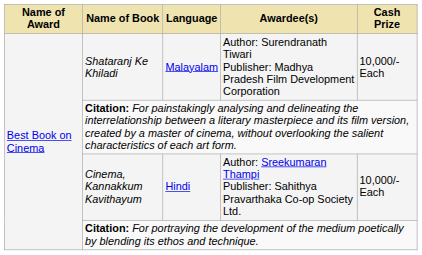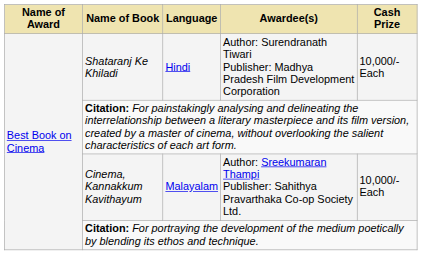Shataranj Ke Khiladi | Language: Malayalam -> Hindi
Cinema, Kannakkum Kavithayum | Language: Hindi -> Malayalam
